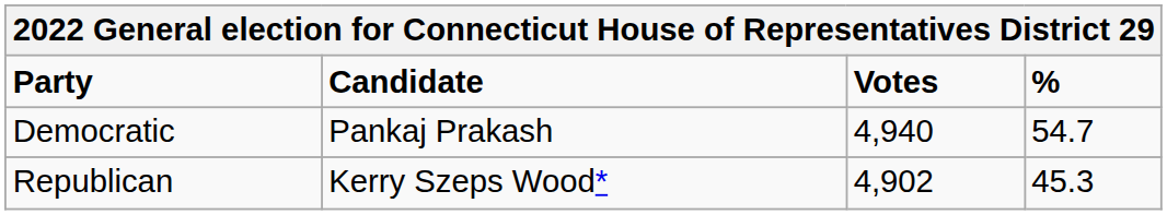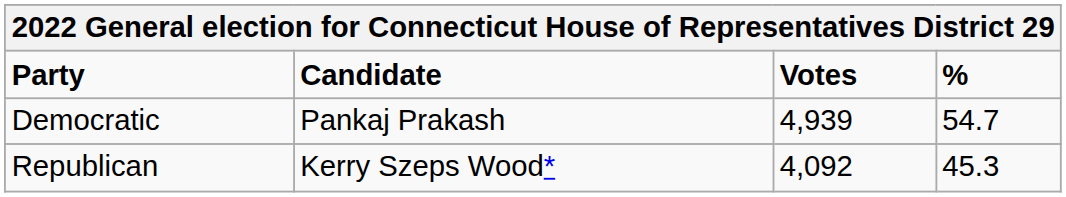Democratic | Votes: 4,940 -> 4,939
Republican | Votes: 4,902 -> 4,092
